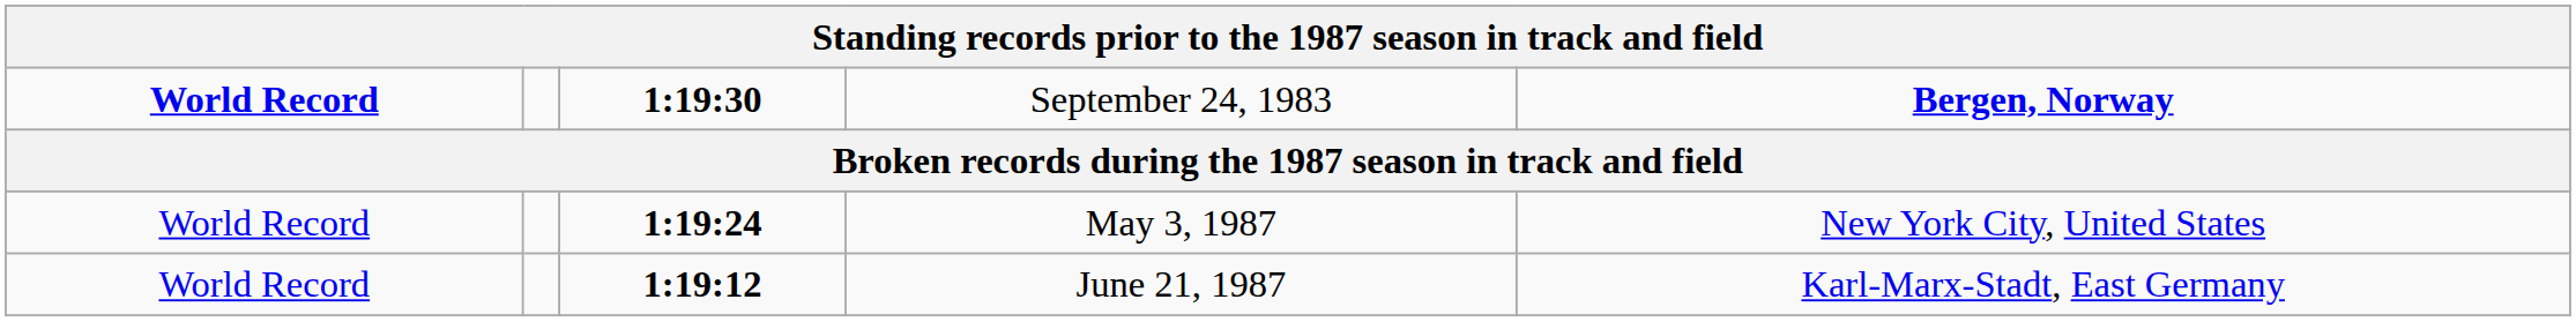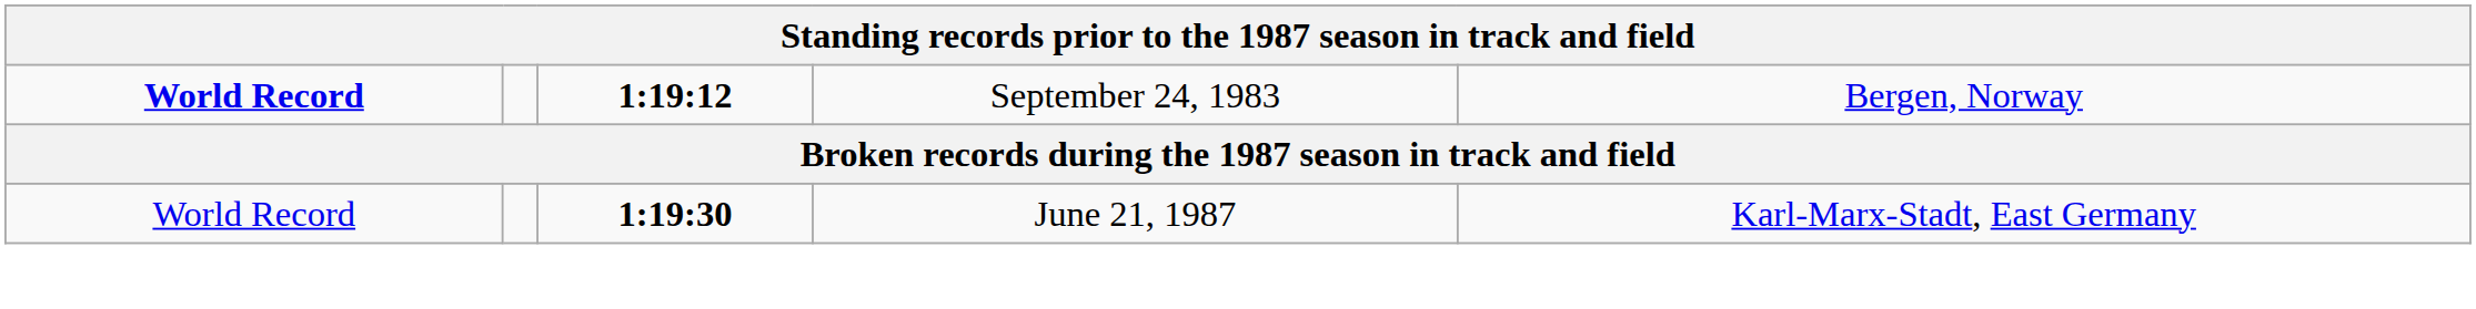September 24, 1983 | column 3: 1:19:30 -> 1:19:12
September 24, 1983 | column 5: bold -> normal
- row: World Record | 1:19:24 | May 3, 1987 | New York City, United States
June 21, 1987 | column 3: 1:19:12 -> 1:19:30
